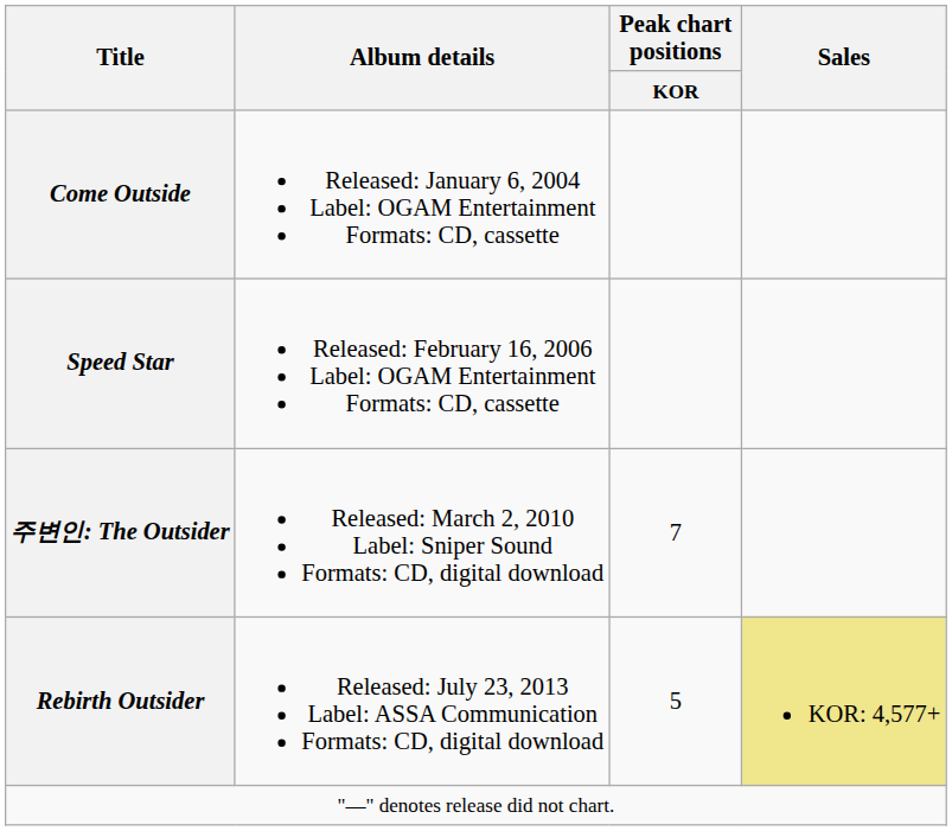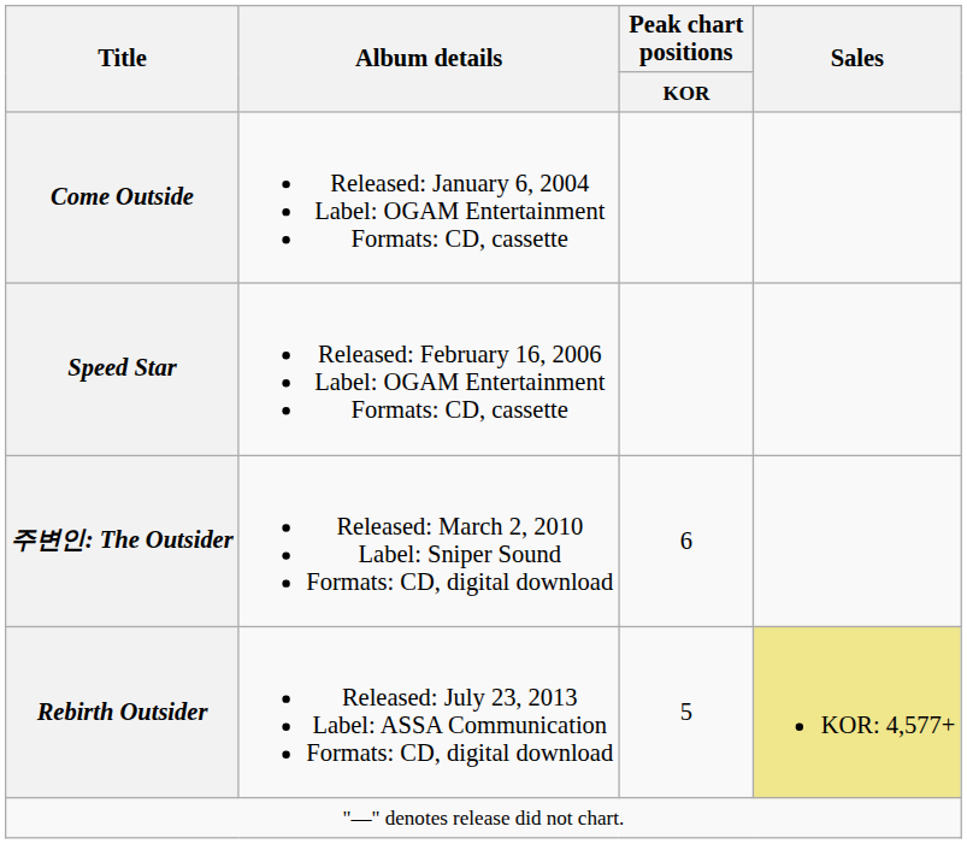주변인: The Outsider | Peak chart positions / KOR: 7 -> 6
